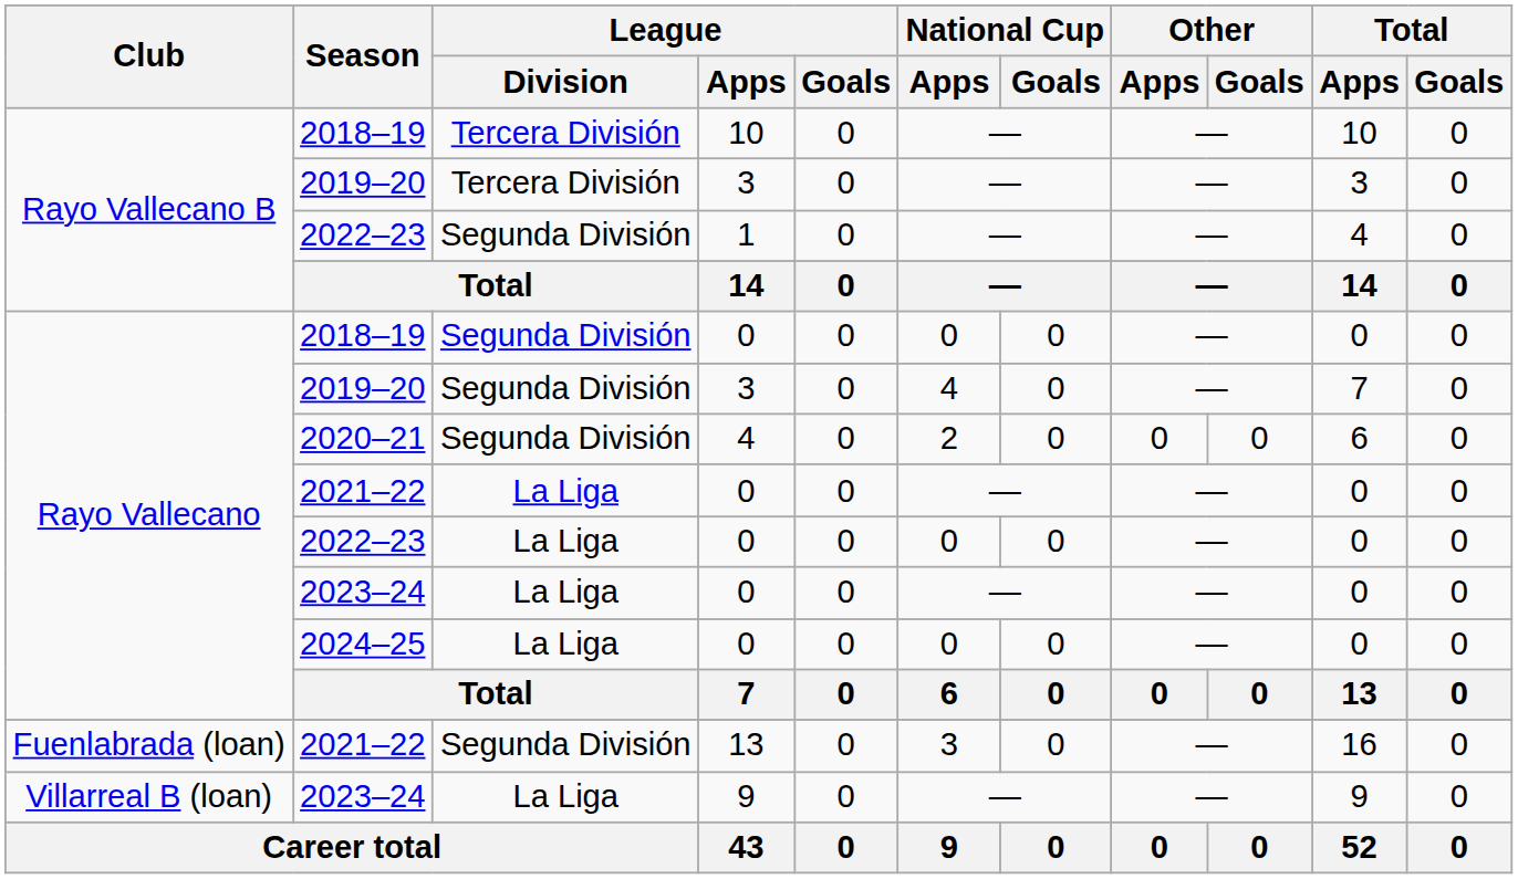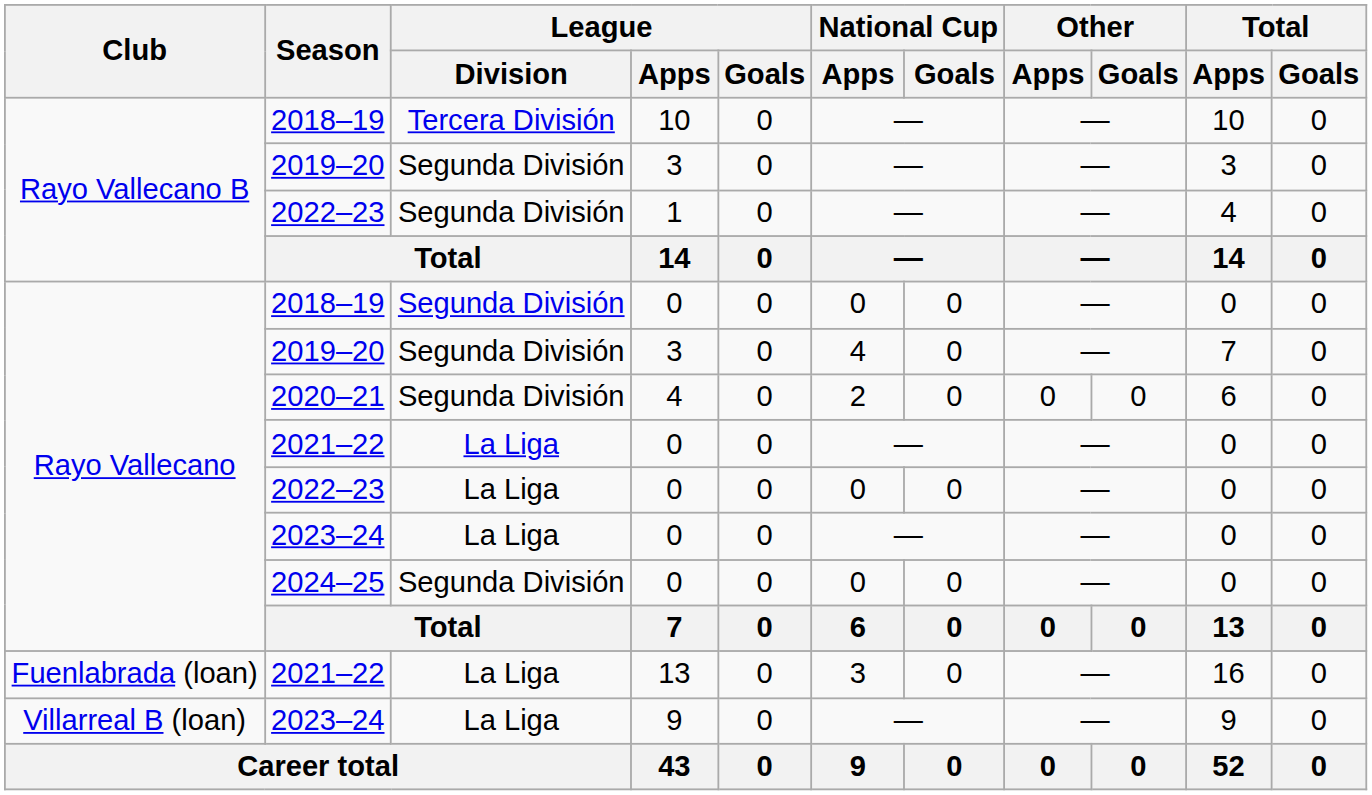Rayo Vallecano B / 2019–20 | League / Division: Tercera División -> Segunda División
2024–25 | League / Division: La Liga -> Segunda División
Fuenlabrada (loan) / 2021–22 | League / Division: Segunda División -> La Liga
